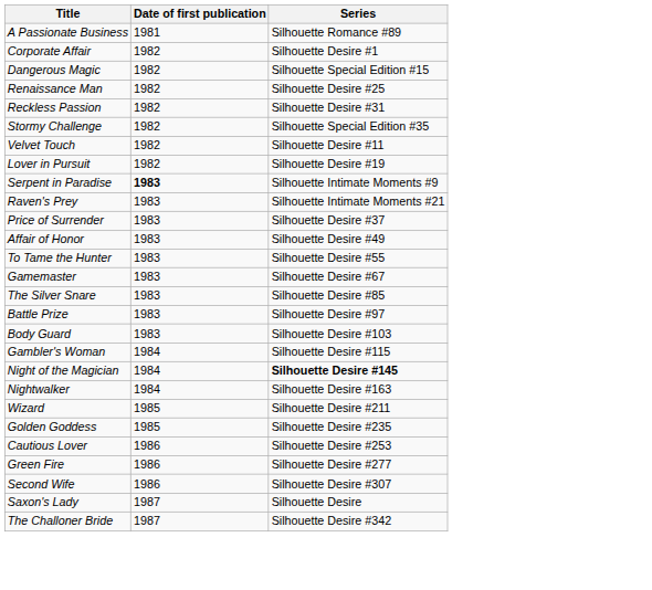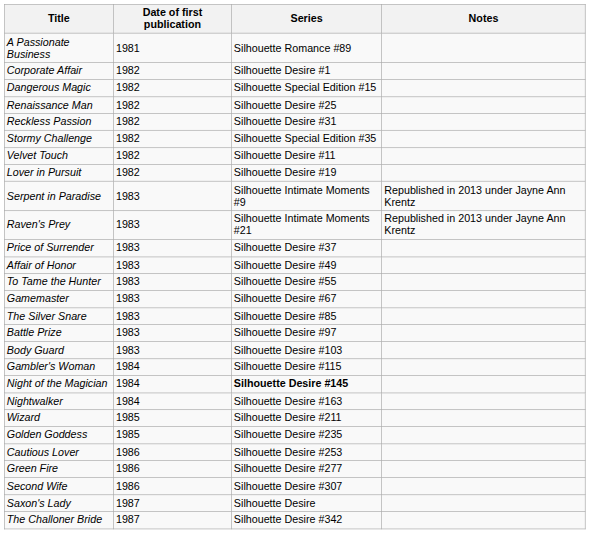+ column: Notes | Republished in 2013 under Jayne Ann Krentz | Republished in 2013 under Jayne Ann Krentz
Serpent in Paradise | Date of first publication: bold -> normal
